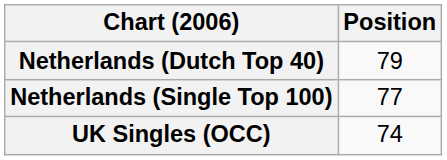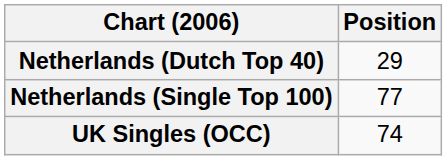Netherlands (Dutch Top 40) | Position: 79 -> 29
